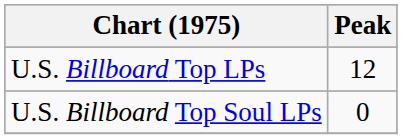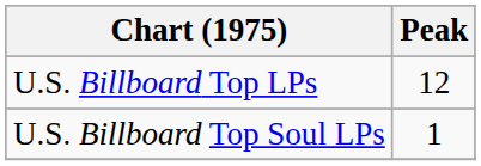U.S. Billboard Top Soul LPs | Peak: 0 -> 1
